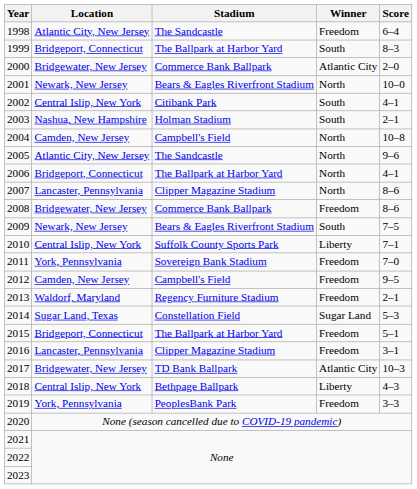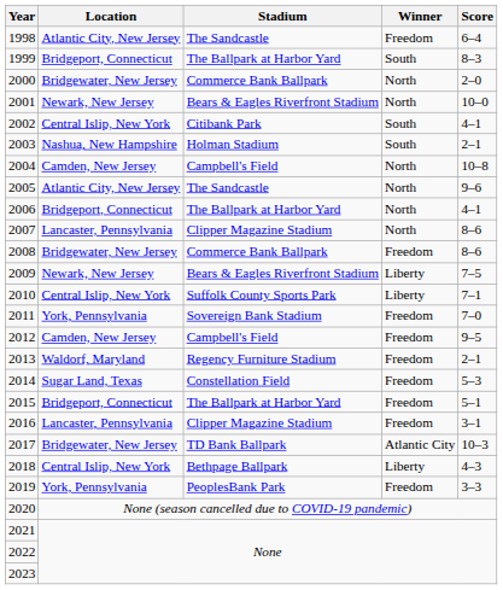2000 | Winner: Atlantic City -> North
2009 | Winner: South -> Liberty
2014 | Winner: Sugar Land -> Freedom
